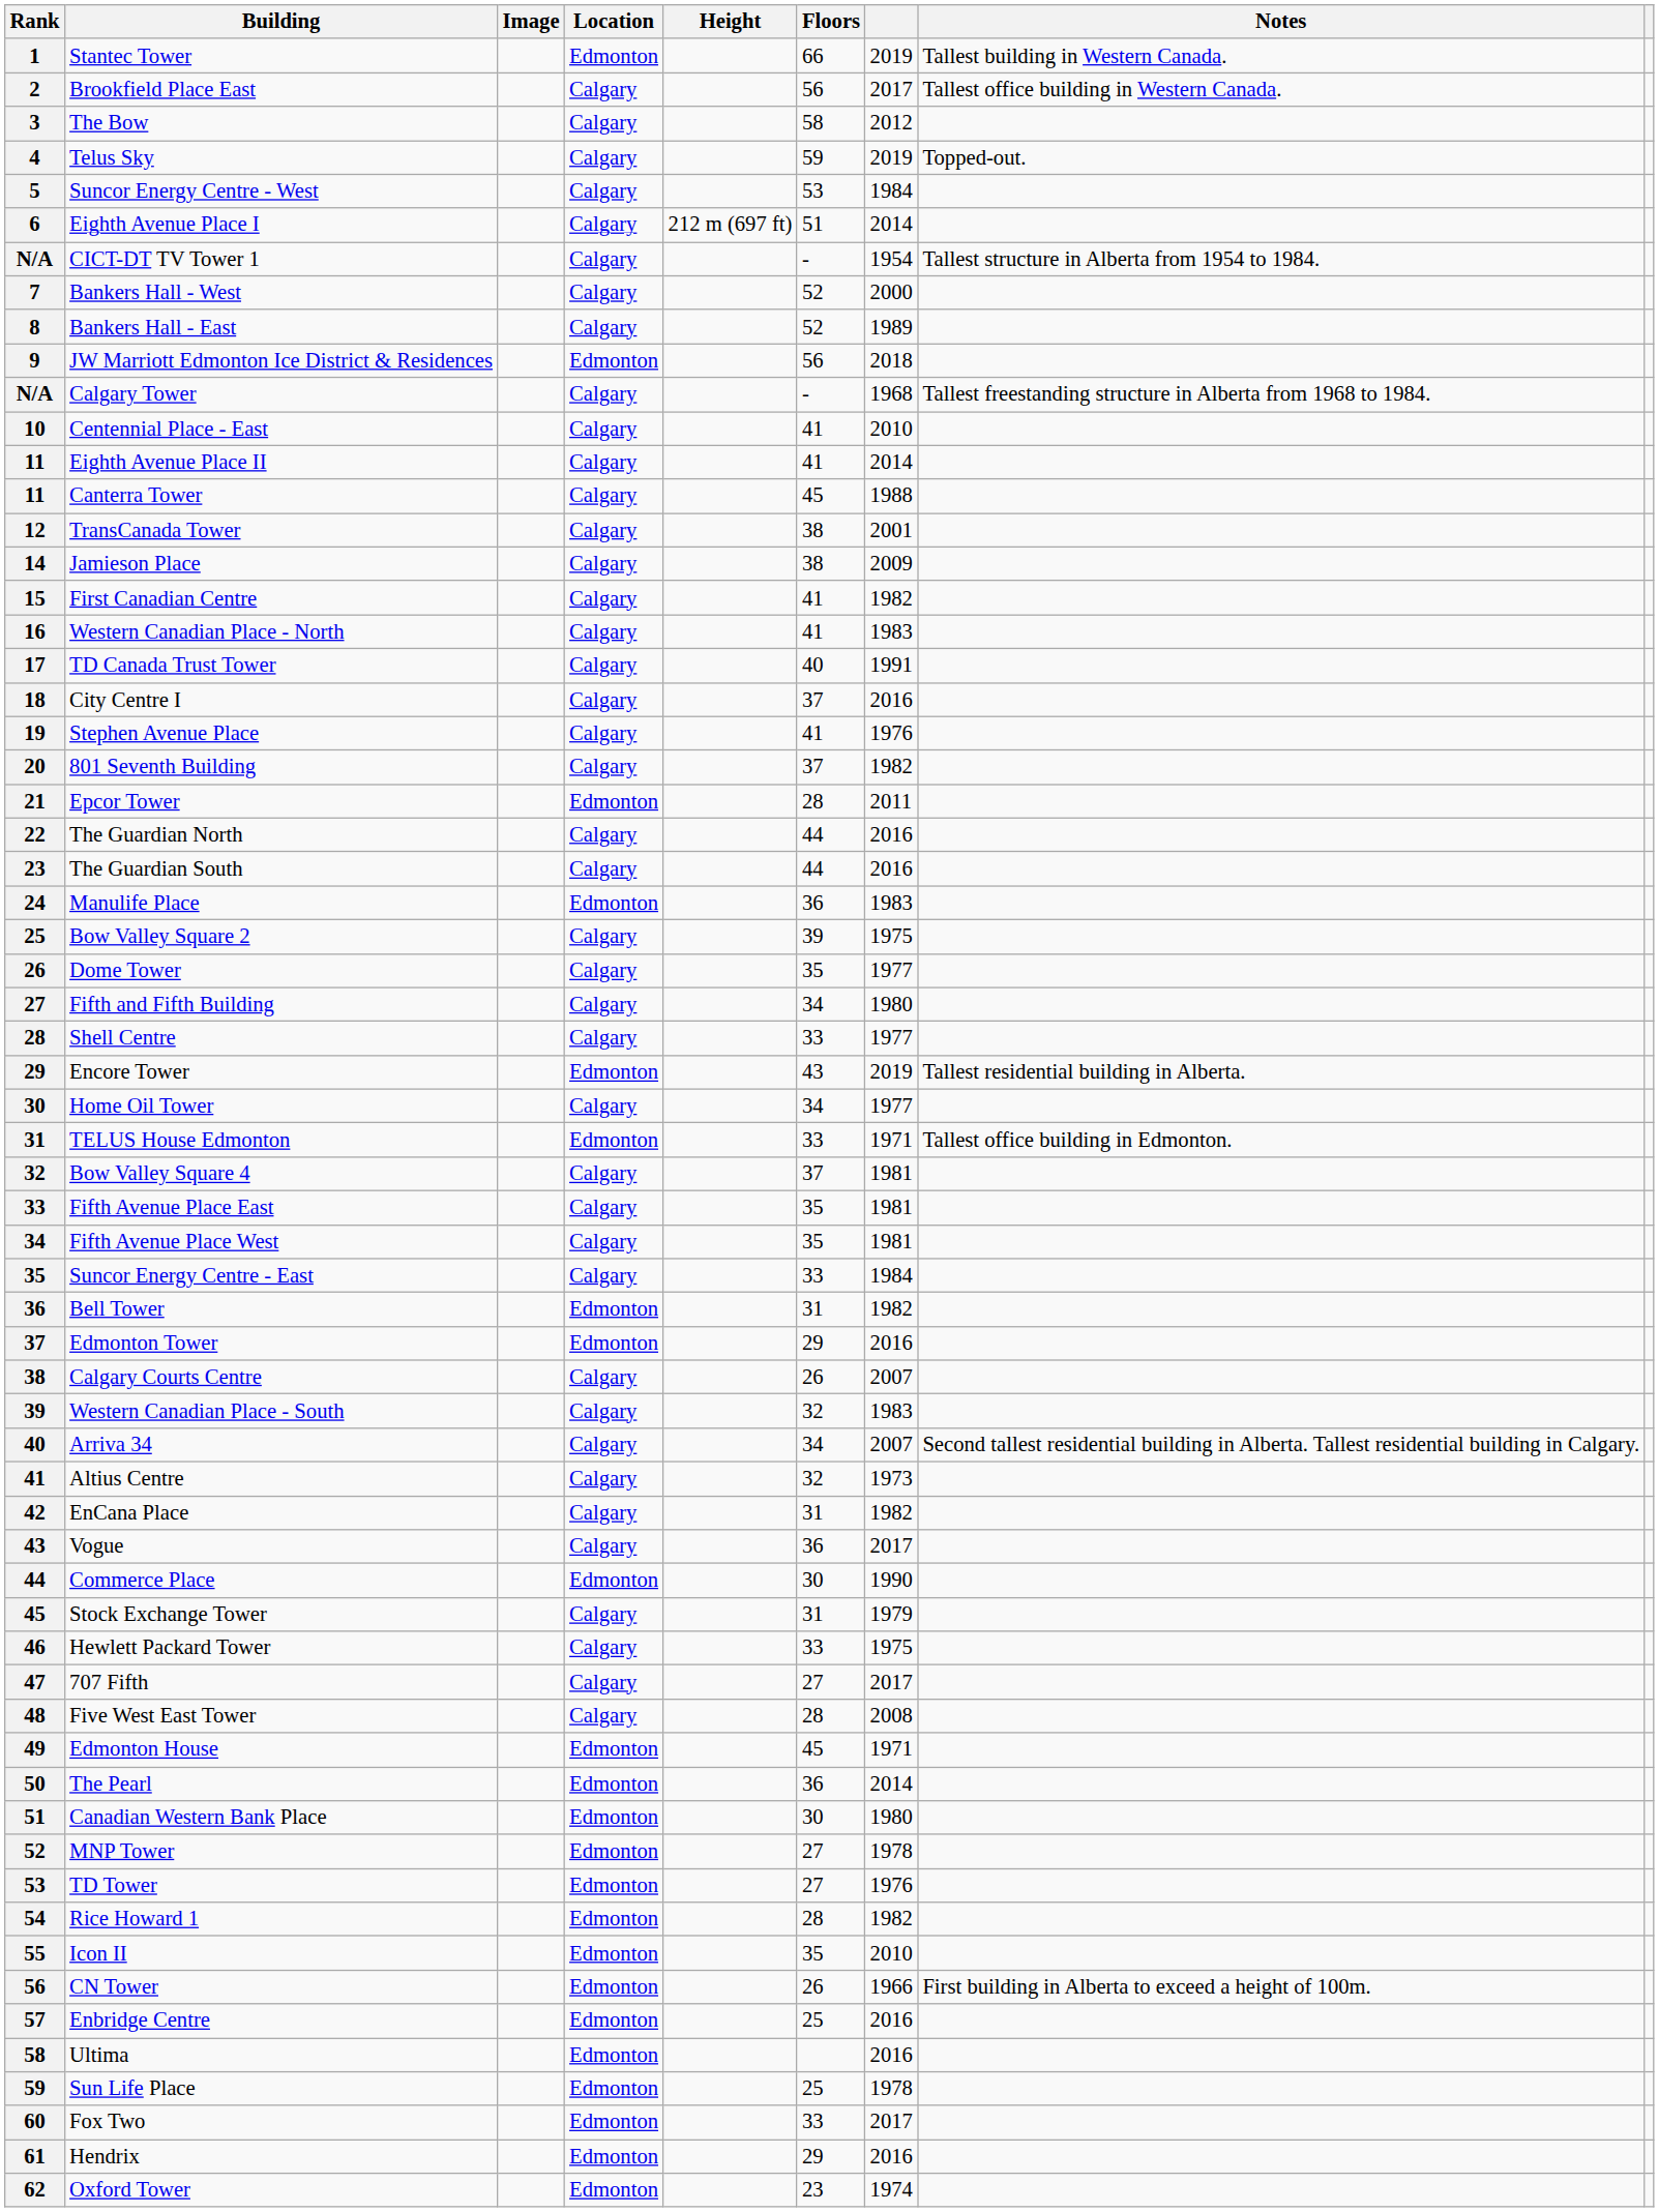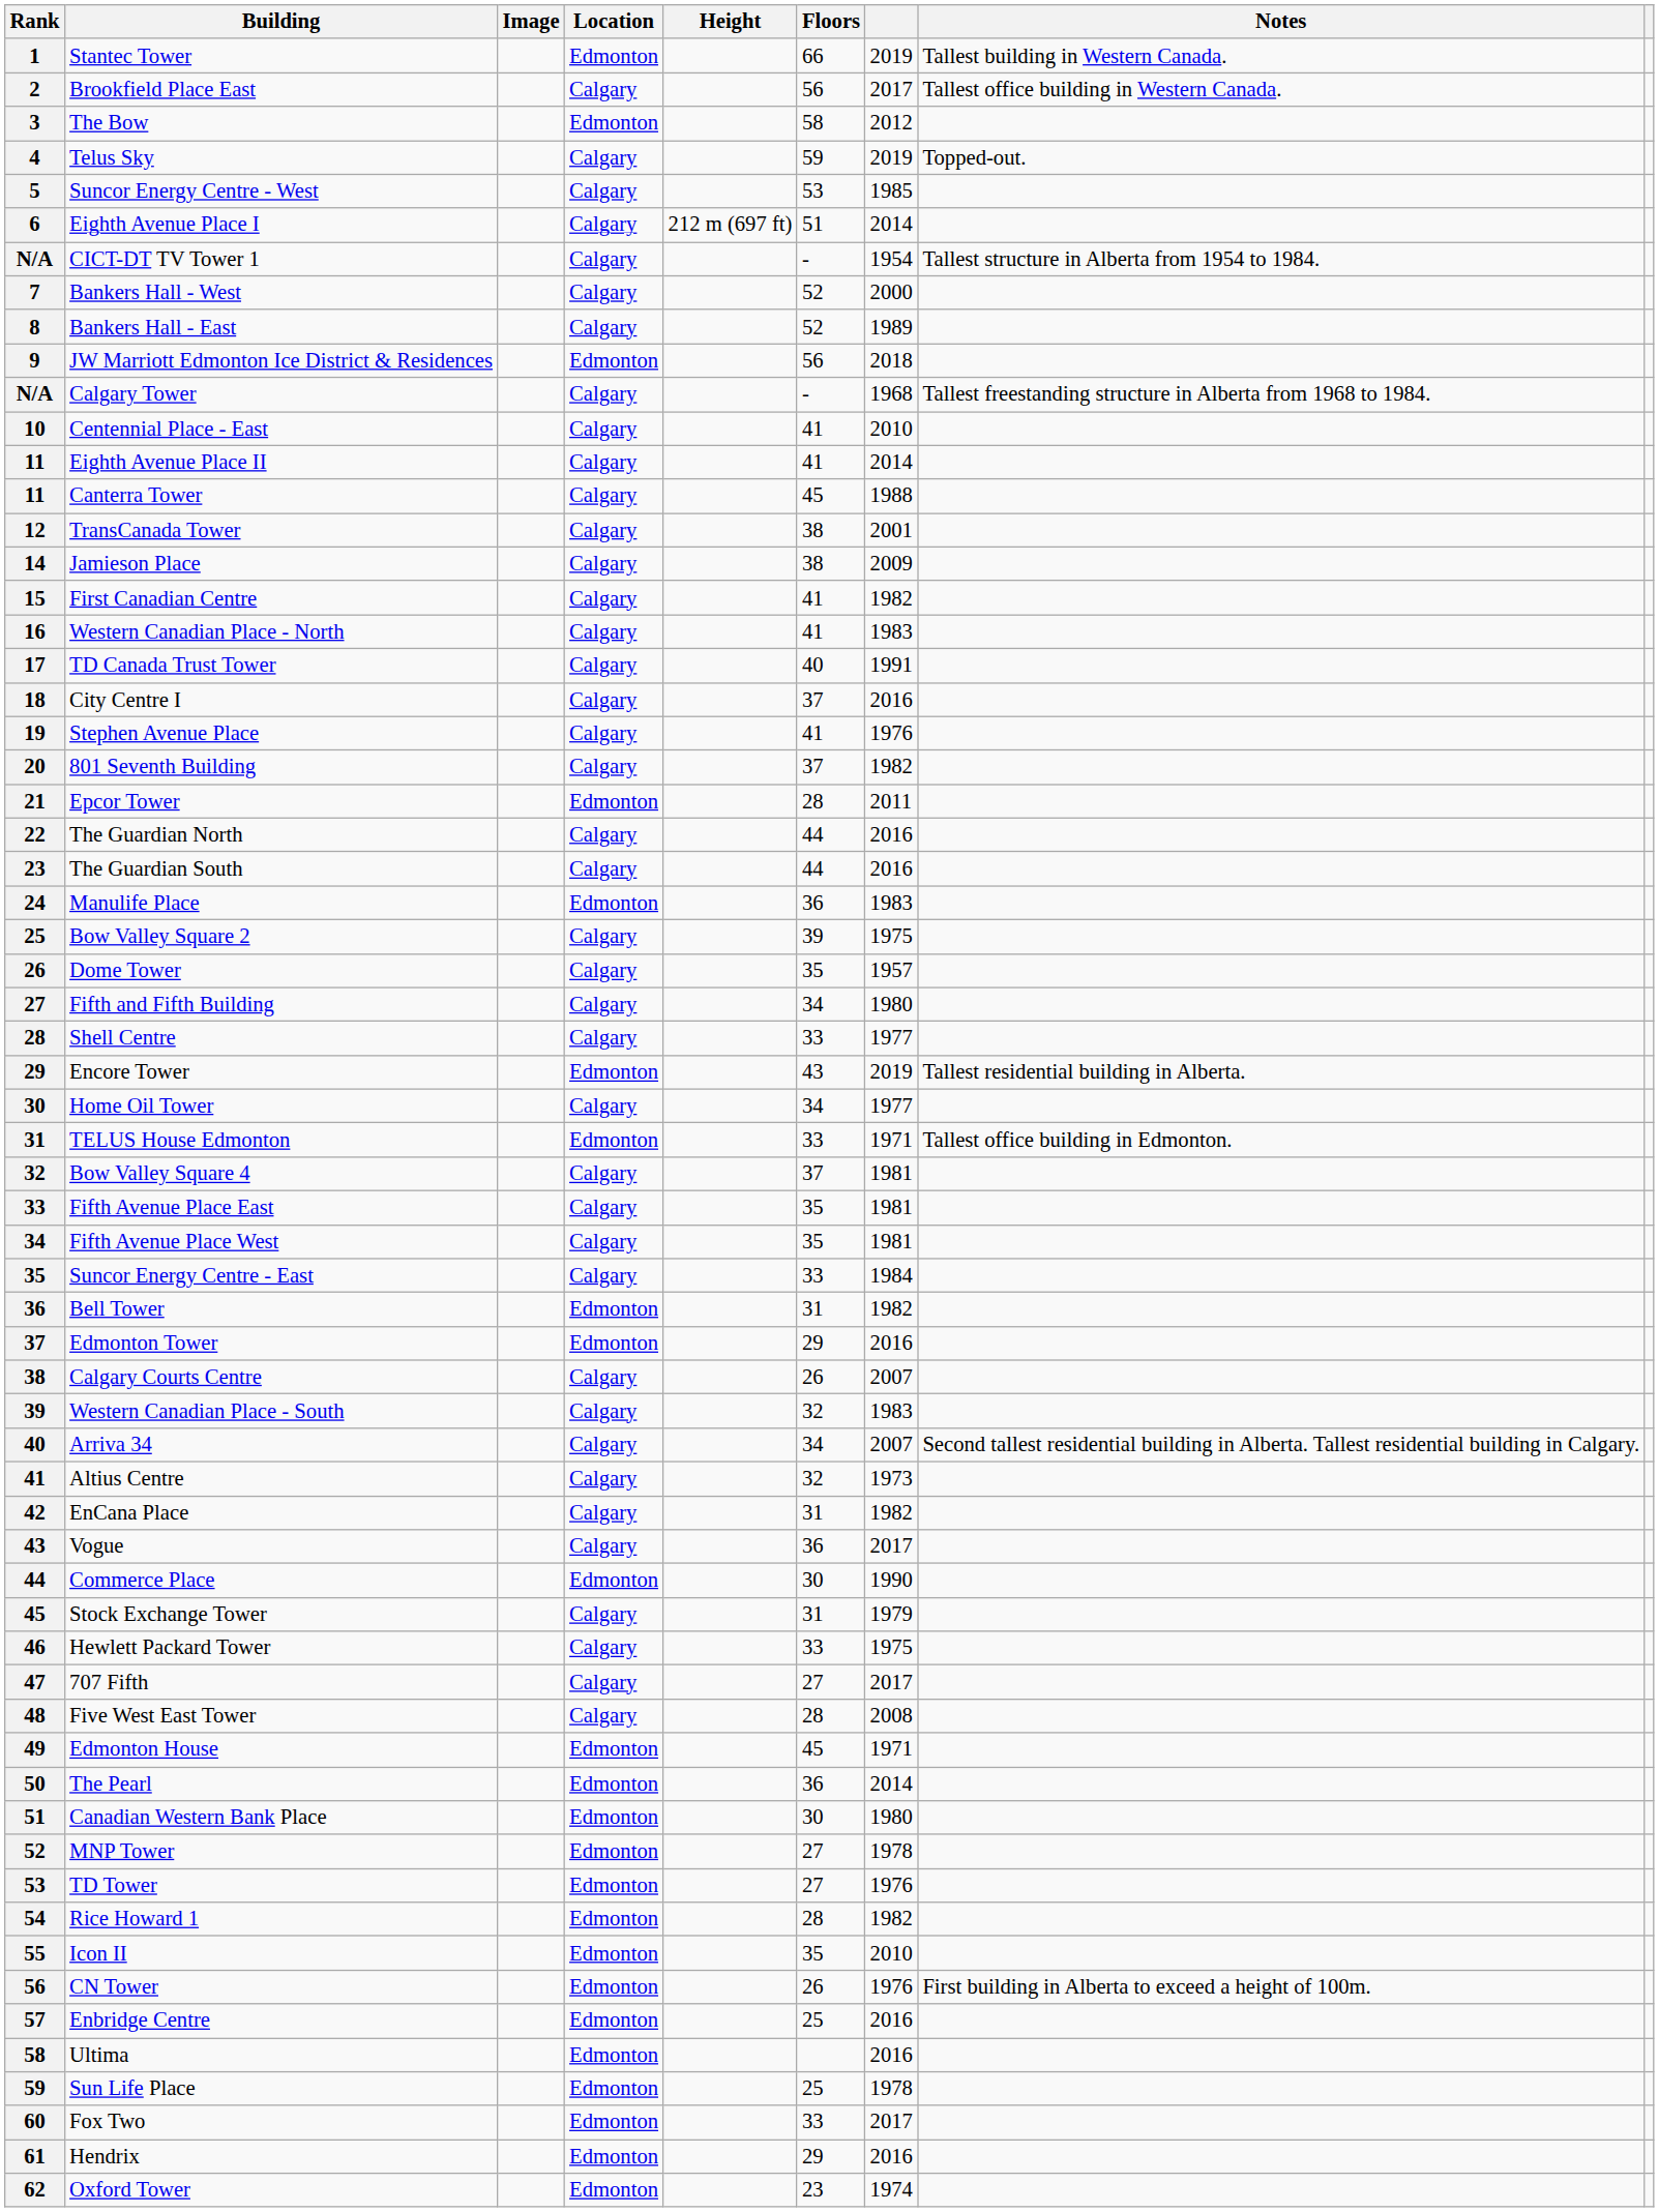The Bow | Location: Calgary -> Edmonton
Suncor Energy Centre - West | column 7: 1984 -> 1985
Dome Tower | column 7: 1977 -> 1957
CN Tower | column 7: 1966 -> 1976
